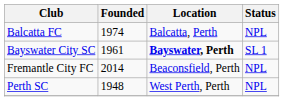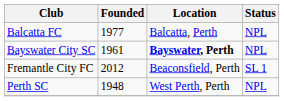Balcatta FC | Founded: 1974 -> 1977
Bayswater City SC | Status: SL 1 -> NPL
Fremantle City FC | Founded: 2014 -> 2012
Fremantle City FC | Status: NPL -> SL 1
